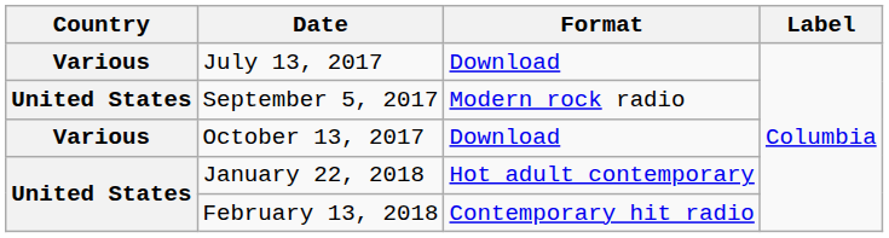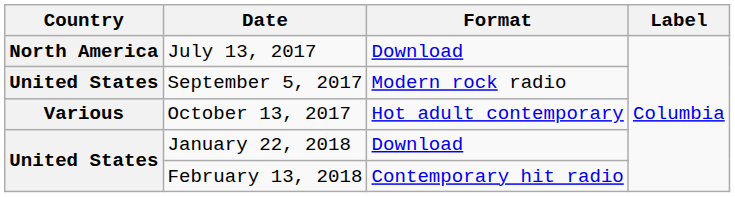July 13, 2017 | Country: Various -> North America
October 13, 2017 | Format: Download -> Hot adult contemporary
January 22, 2018 | Format: Hot adult contemporary -> Download
